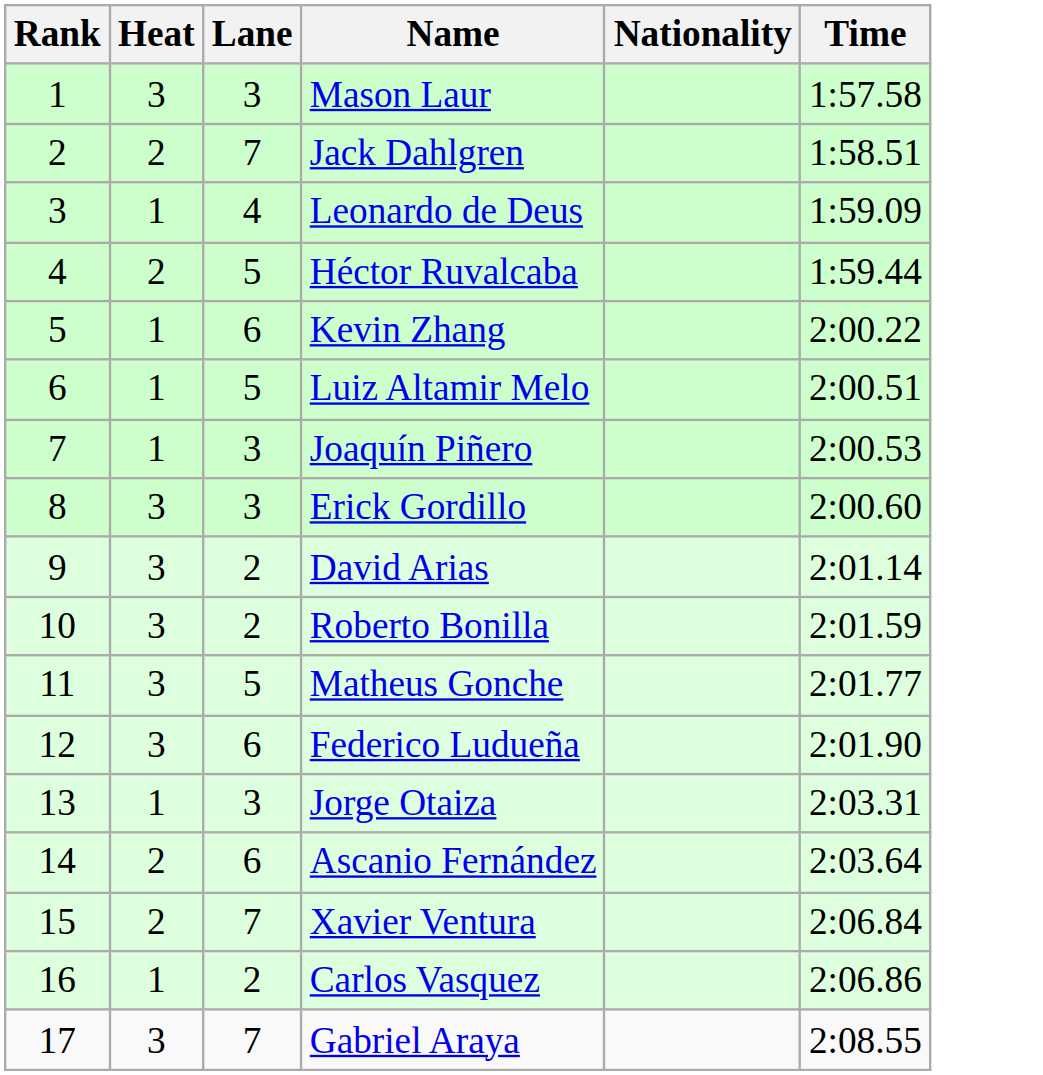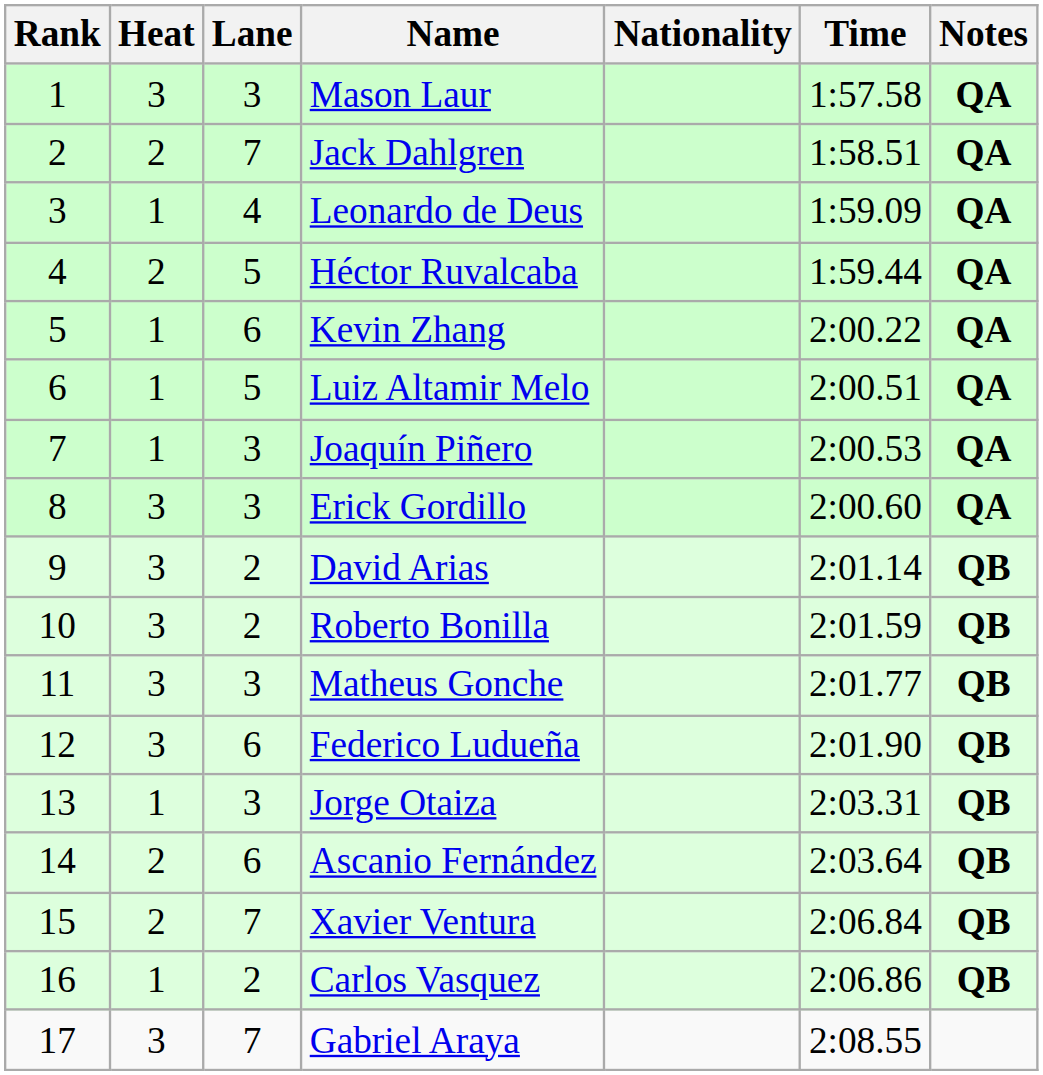+ column: Notes | QA | QA | QA | QA | QA | QA | QA | QA | QB | QB | QB | QB | QB | QB | QB | QB
Matheus Gonche | Lane: 5 -> 3
